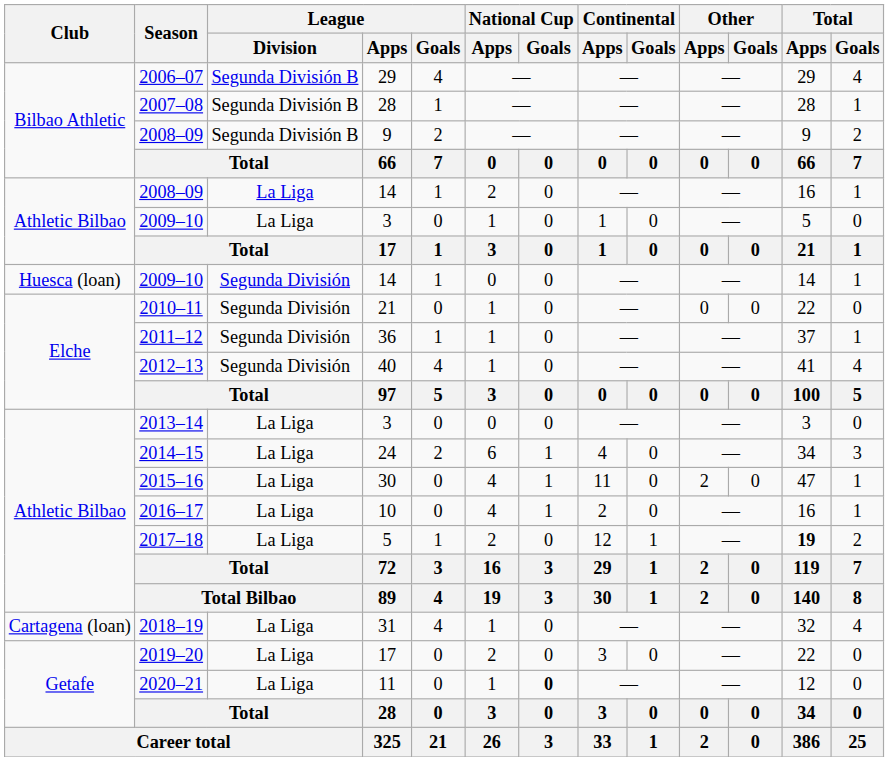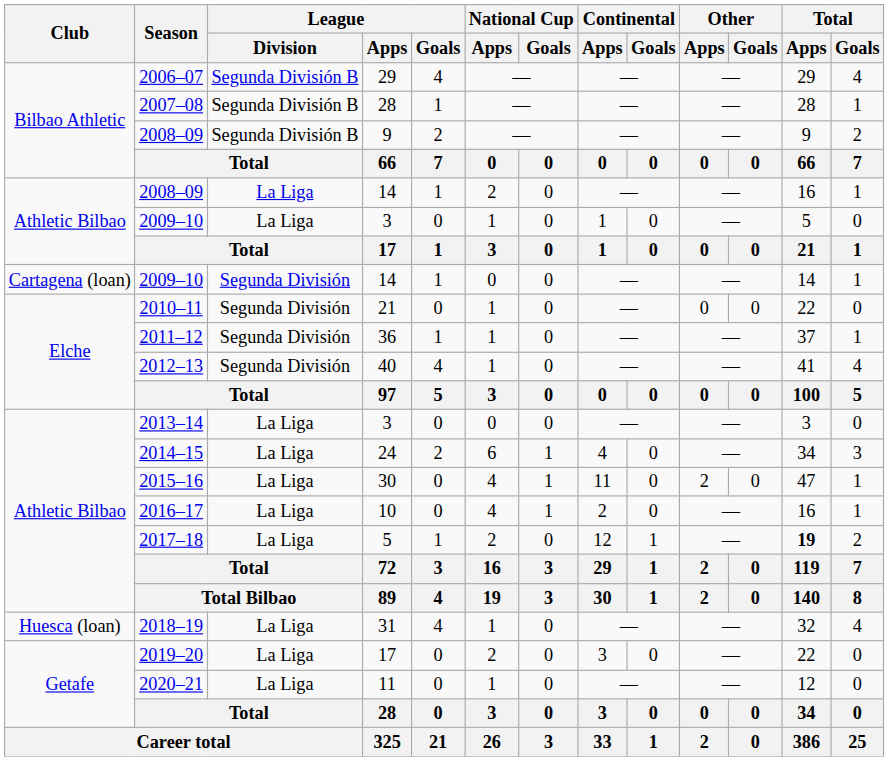2009–10 / 14 | Club: Huesca (loan) -> Cartagena (loan)
2018–19 | Club: Cartagena (loan) -> Huesca (loan)
2020–21 | National Cup / Goals: bold -> normal
